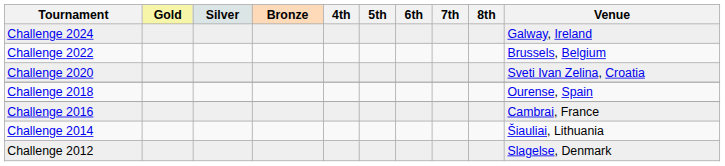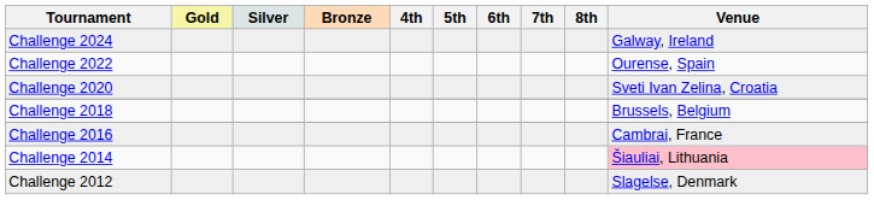Challenge 2022 | Venue: Brussels, Belgium -> Ourense, Spain
Challenge 2018 | Venue: Ourense, Spain -> Brussels, Belgium
Challenge 2014 | Venue: no background -> pink background
